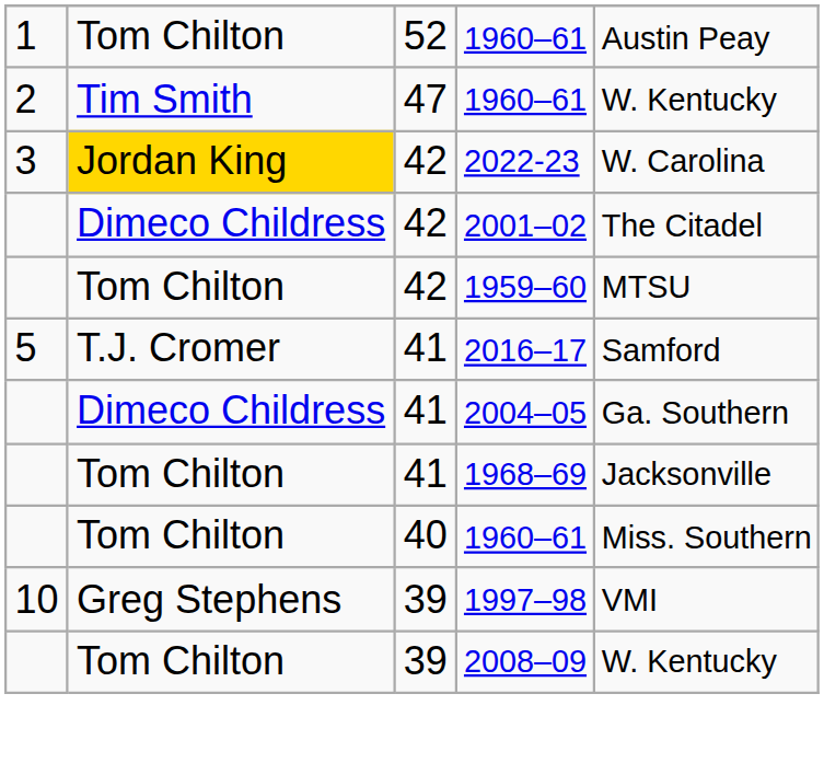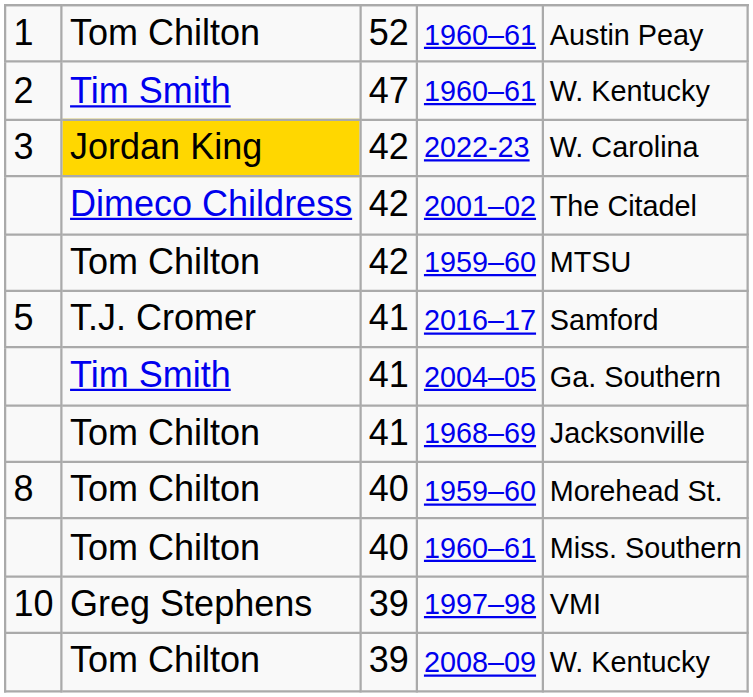2004–05 | column 2: Dimeco Childress -> Tim Smith
+ row: 8 | Tom Chilton | 40 | 1959–60 | Morehead St.
